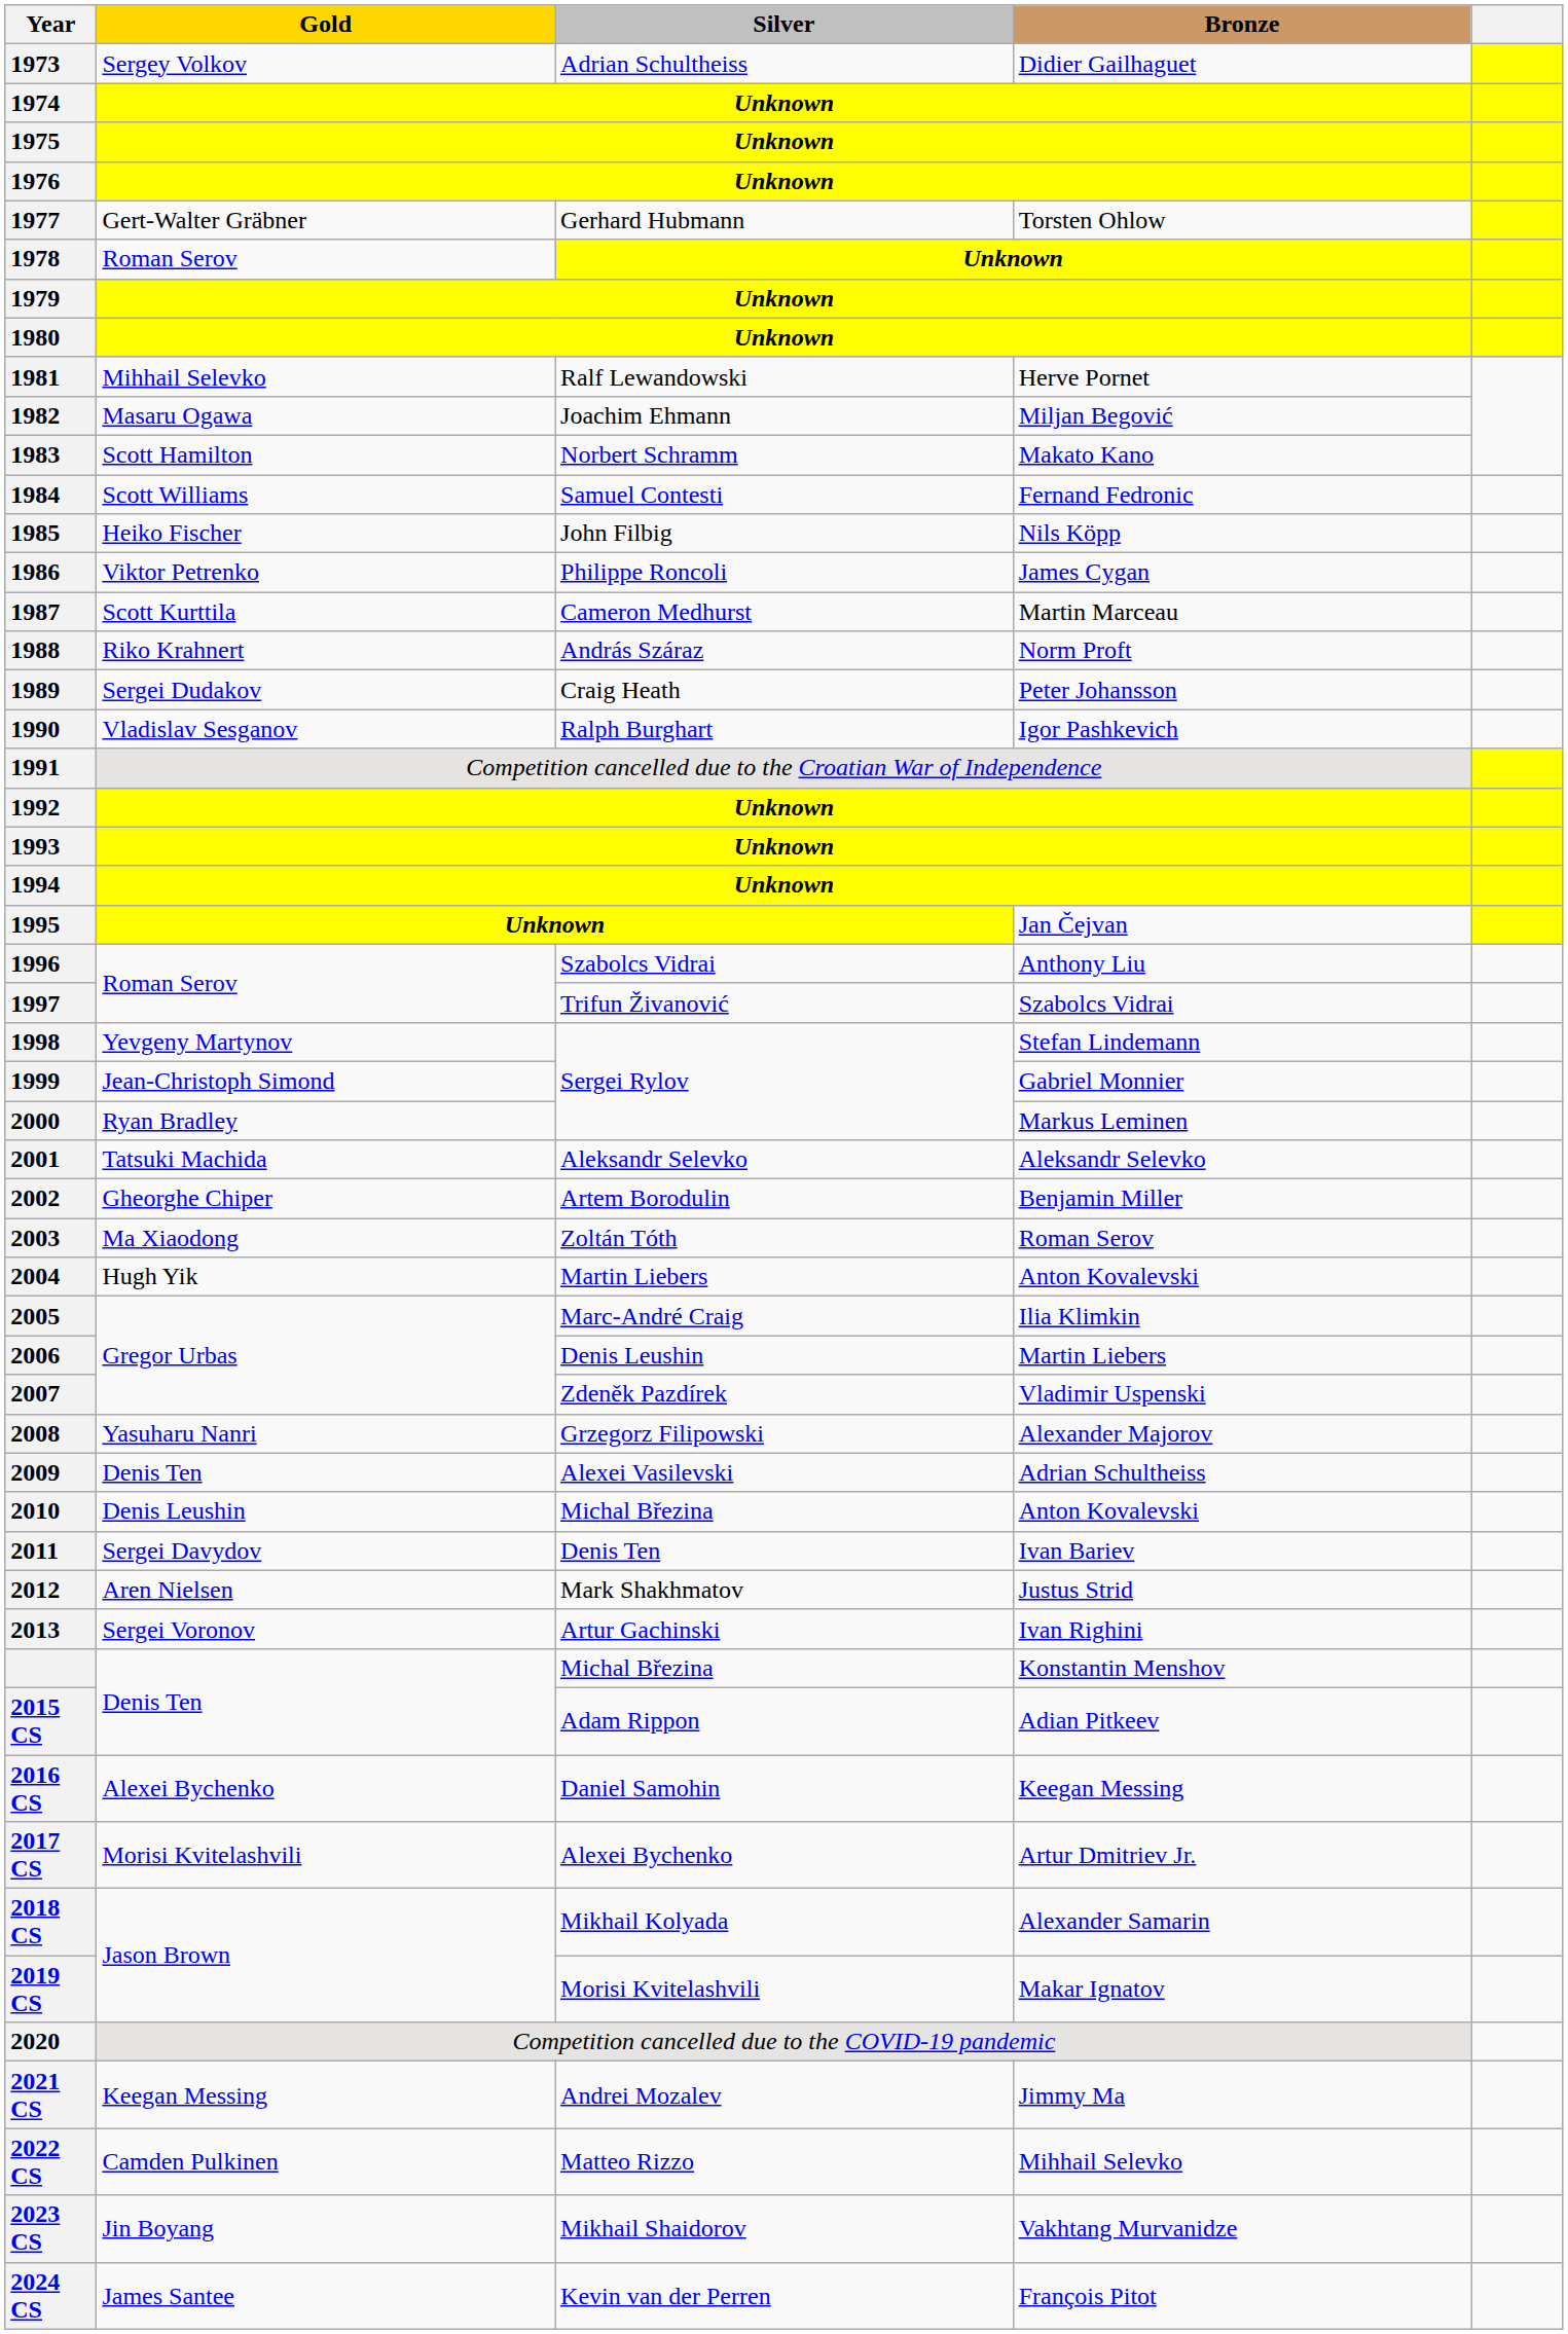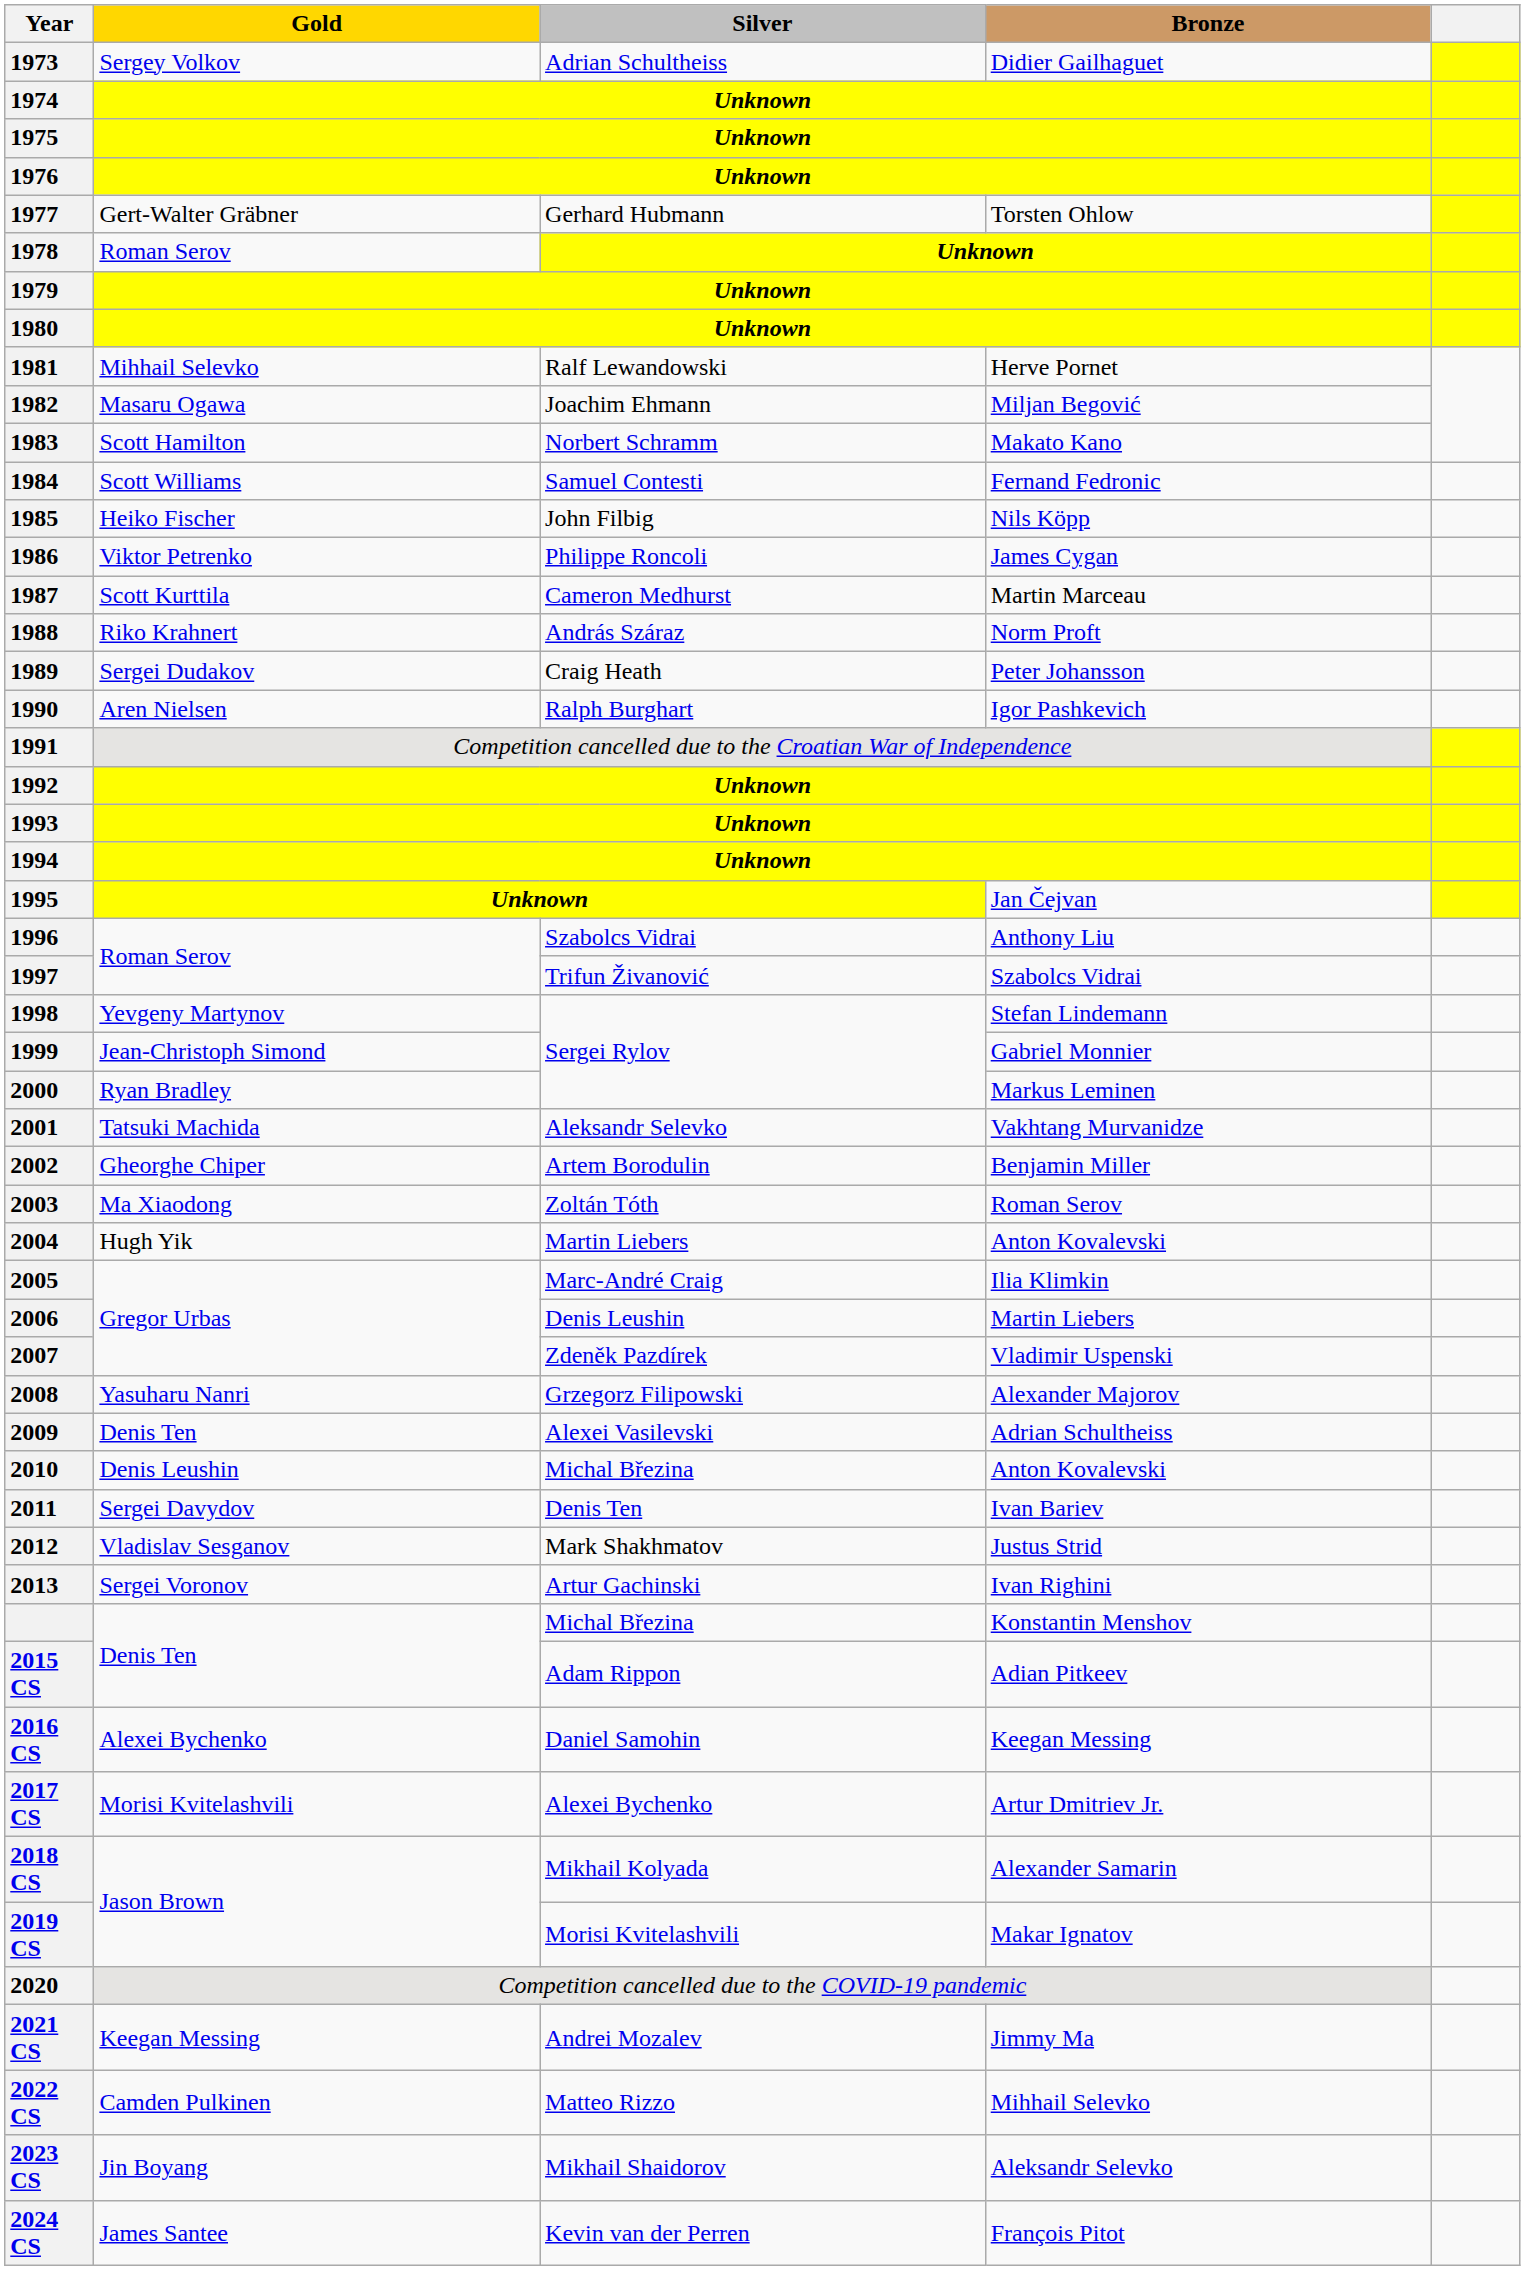1990 | Gold: Vladislav Sesganov -> Aren Nielsen
2001 | Bronze: Aleksandr Selevko -> Vakhtang Murvanidze
2012 | Gold: Aren Nielsen -> Vladislav Sesganov
2023 CS | Bronze: Vakhtang Murvanidze -> Aleksandr Selevko
